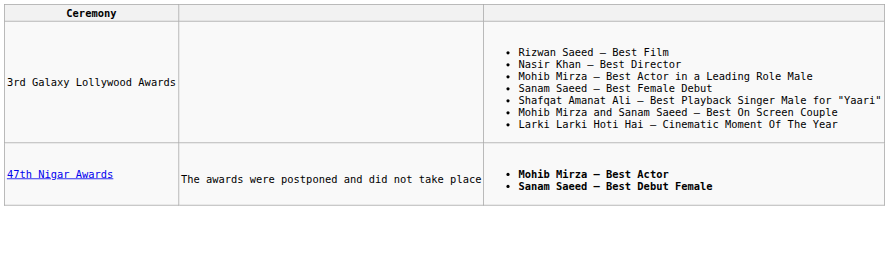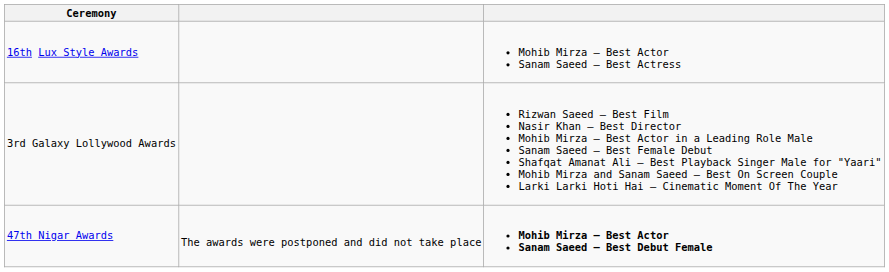+ row: 16th Lux Style Awards | Mohib Mirza – Best Actor Sanam Saeed – Best Actress
